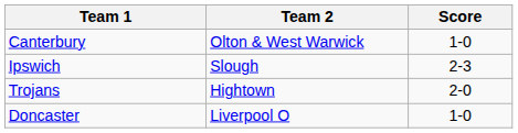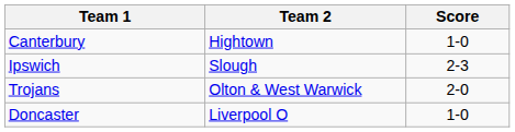Canterbury | Team 2: Olton & West Warwick -> Hightown
Trojans | Team 2: Hightown -> Olton & West Warwick
